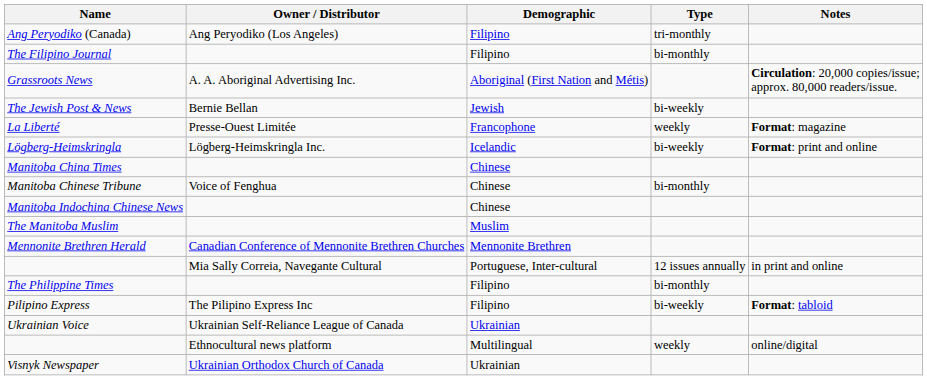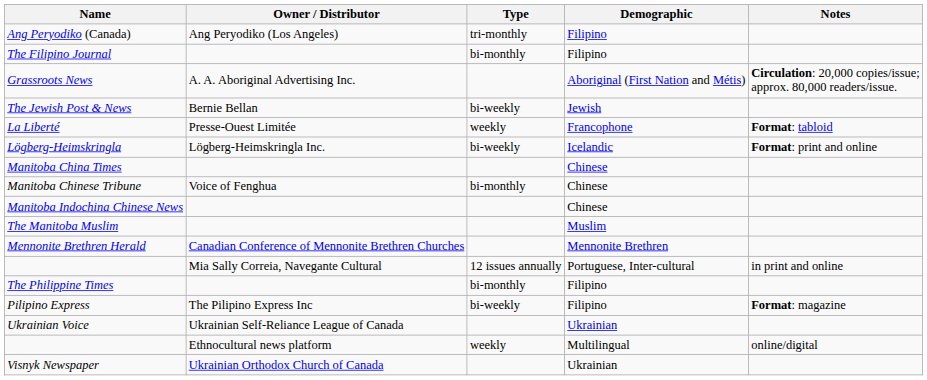columns swapped: Demographic <-> Type
La Liberté | Notes: Format: magazine -> Format: tabloid
Pilipino Express | Notes: Format: tabloid -> Format: magazine
